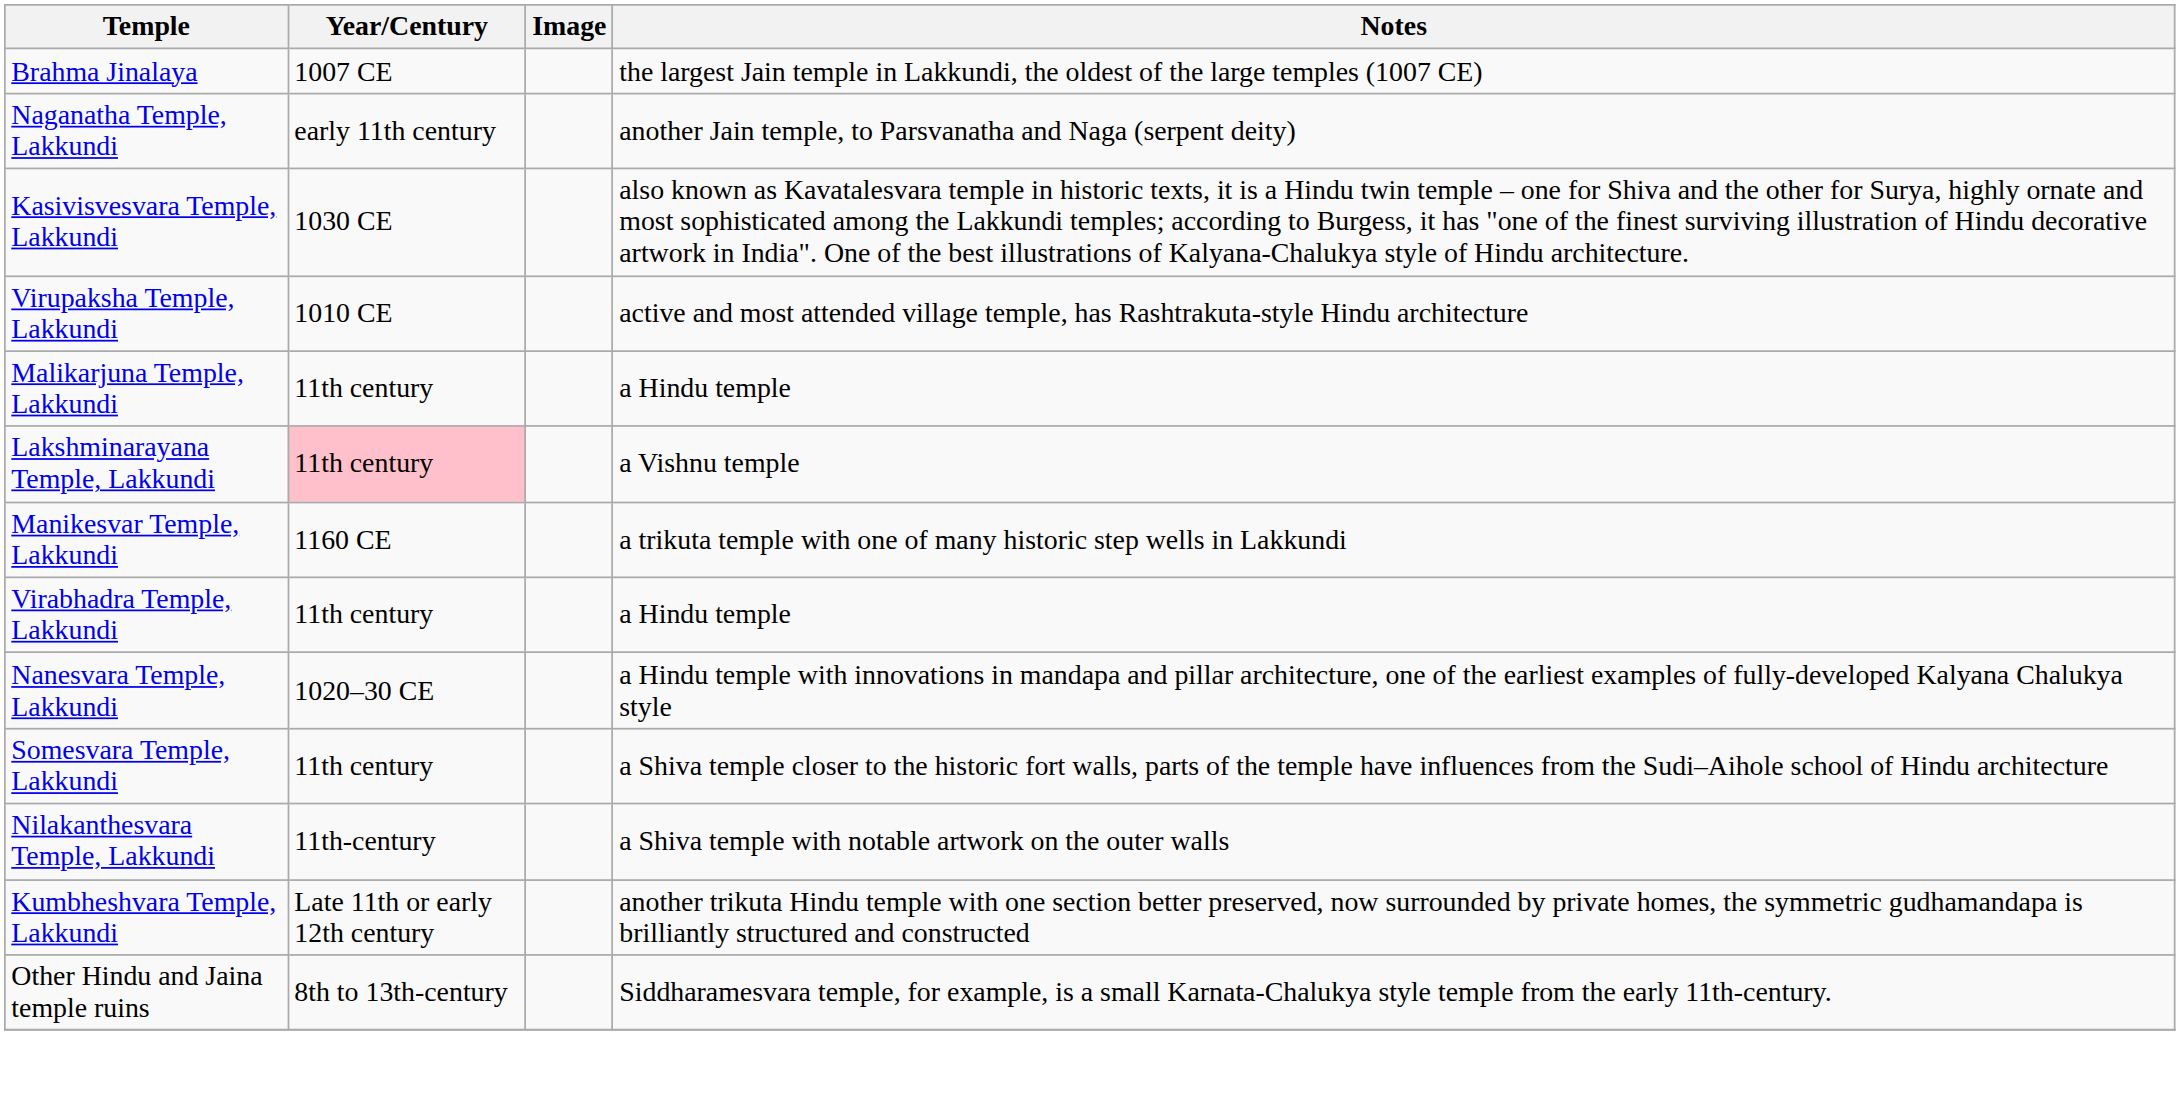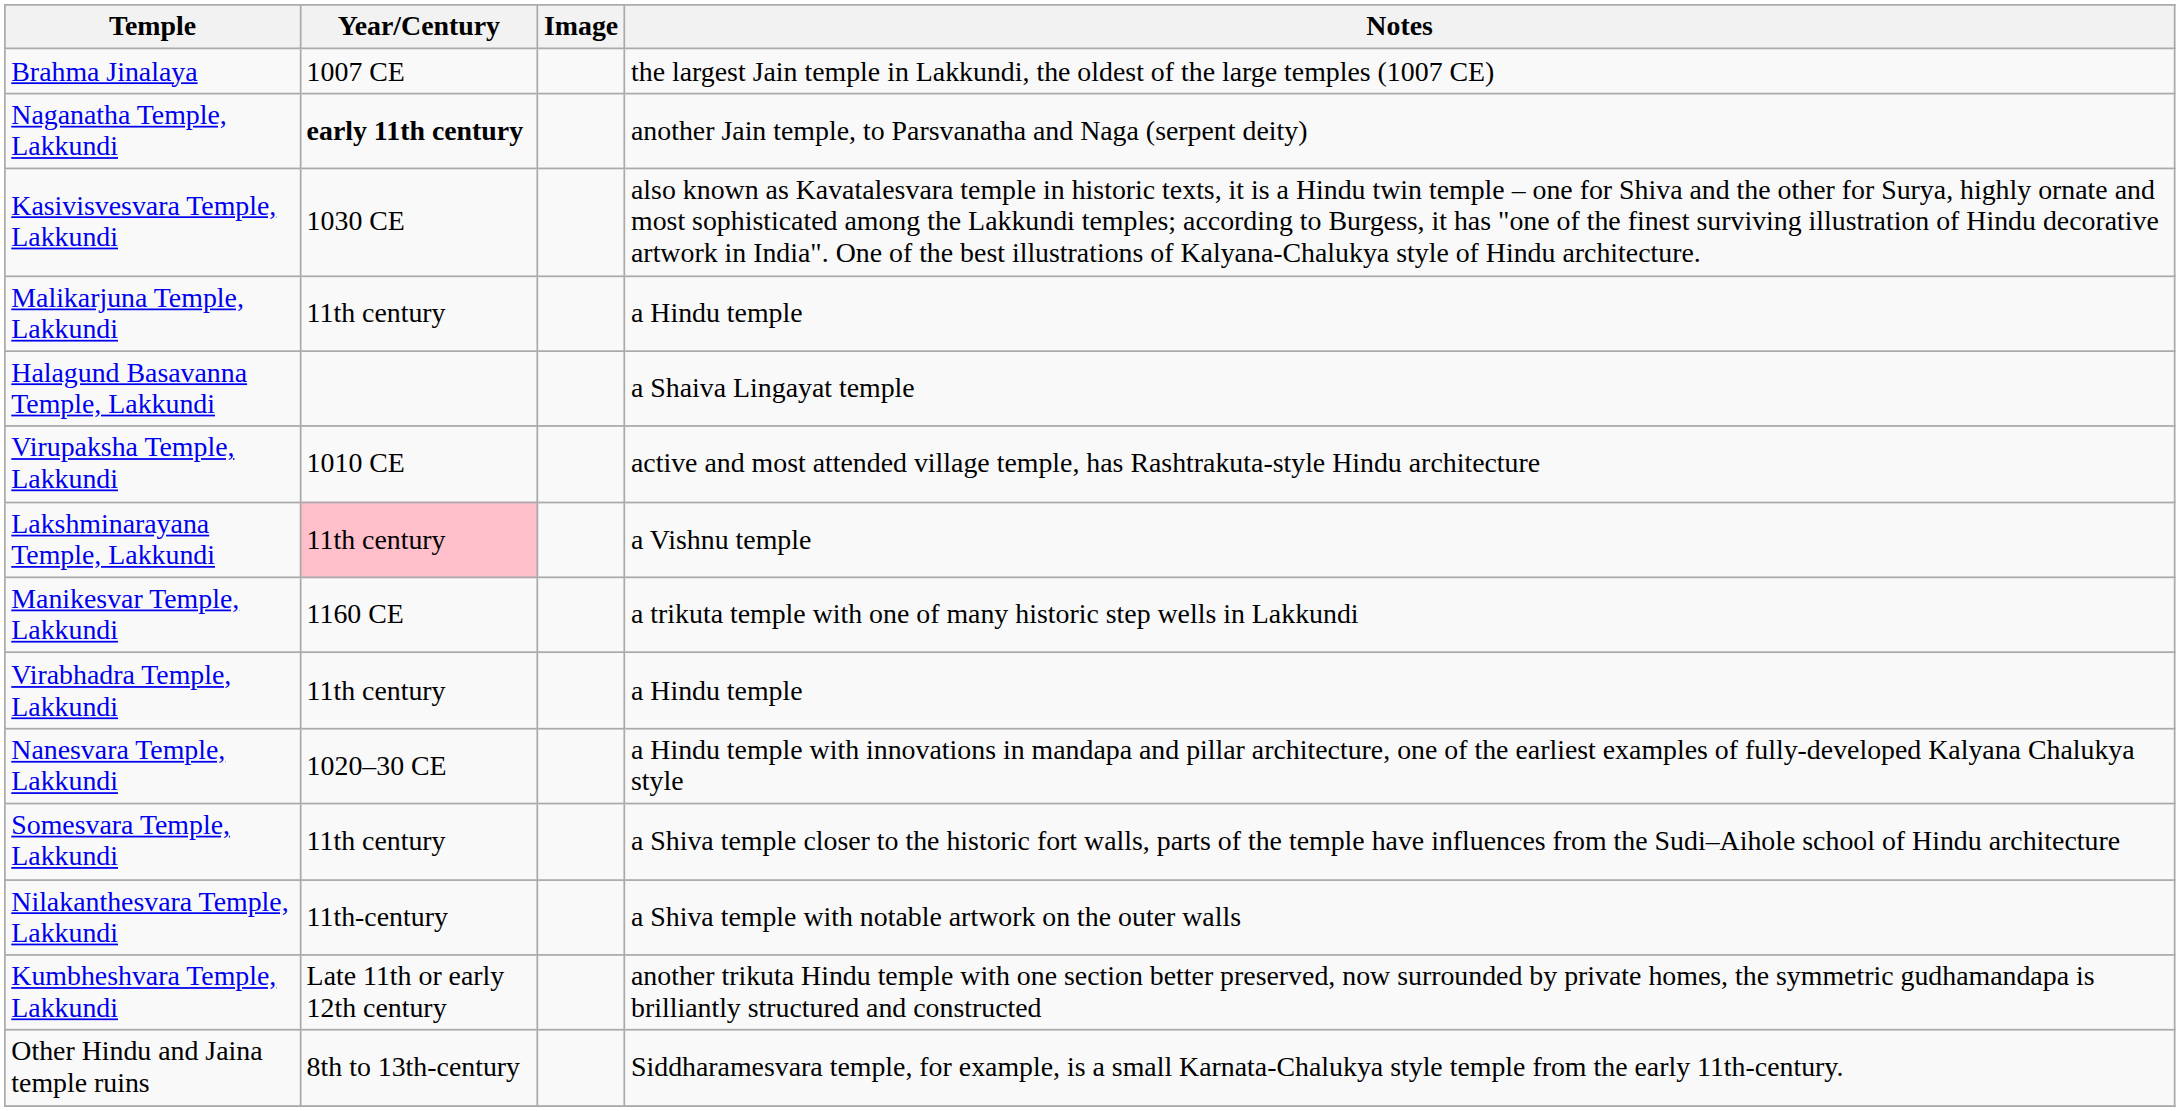Naganatha Temple, Lakkundi | Year/Century: normal -> bold
rows swapped: Malikarjuna Temple, Lakkundi <-> Virupaksha Temple, Lakkundi
+ row: Halagund Basavanna Temple, Lakkundi | a Shaiva Lingayat temple
